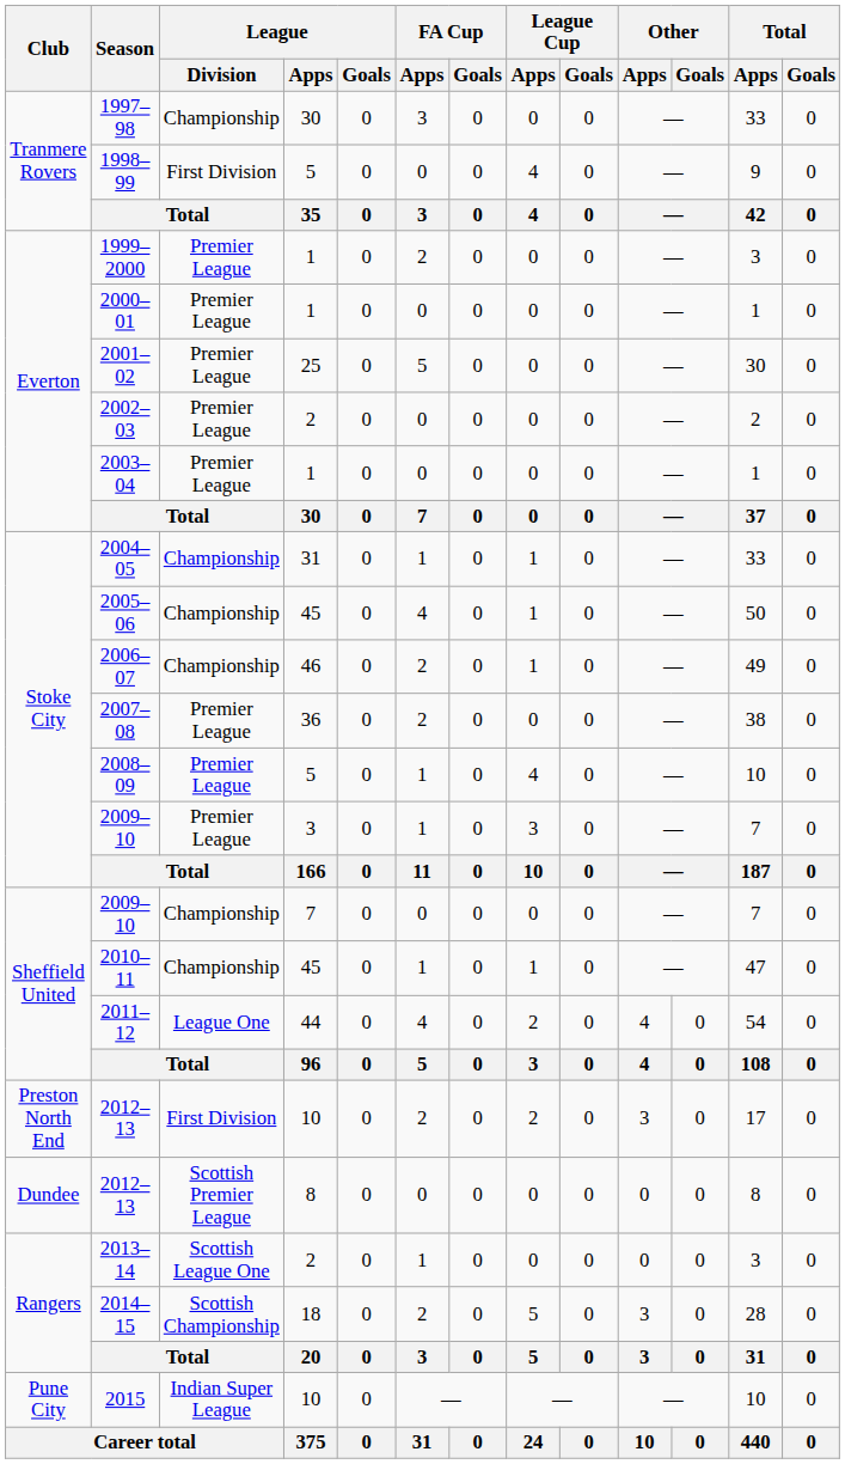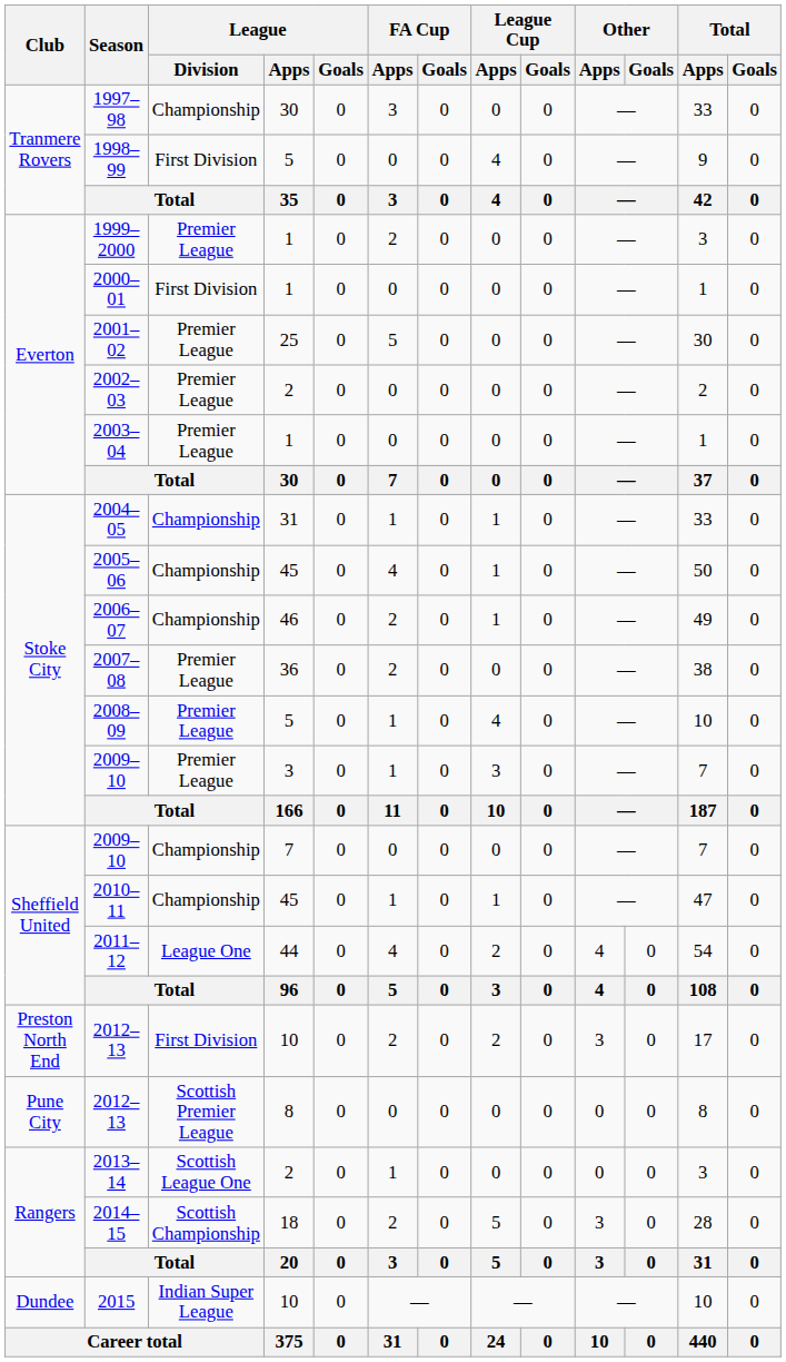2000–01 | League / Division: Premier League -> First Division
2012–13 / 8 | Club: Dundee -> Pune City
2015 | Club: Pune City -> Dundee
